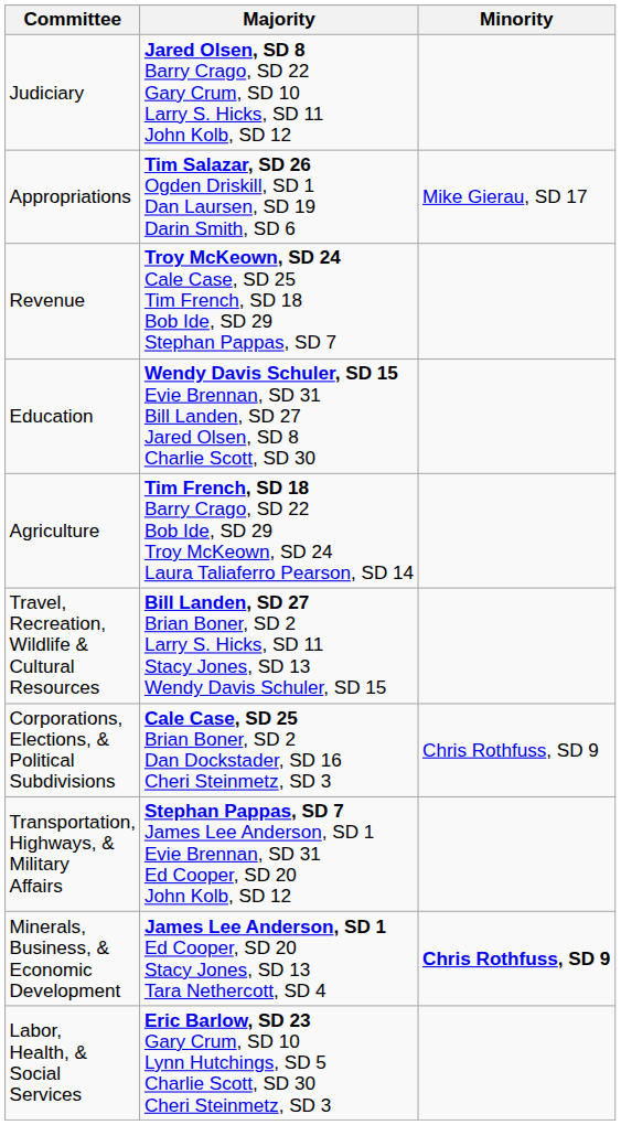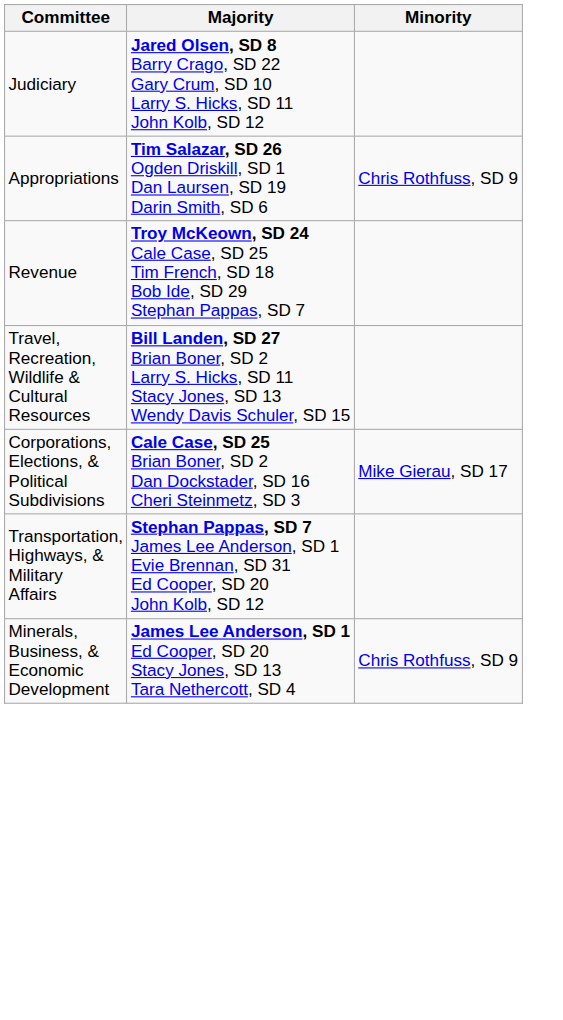Appropriations | Minority: Mike Gierau, SD 17 -> Chris Rothfuss, SD 9
- row: Education | Wendy Davis Schuler, SD 15 Evie Brennan, SD 31 Bill Landen, SD 27 Jared Olsen, SD 8 Charlie Scott, SD 30
- row: Agriculture | Tim French, SD 18 Barry Crago, SD 22 Bob Ide, SD 29 Troy McKeown, SD 24 Laura Taliaferro Pearson, SD 14
Corporations, Elections, & Political Subdivisions | Minority: Chris Rothfuss, SD 9 -> Mike Gierau, SD 17
Minerals, Business, & Economic Development | Minority: bold -> normal
- row: Labor, Health, & Social Services | Eric Barlow, SD 23 Gary Crum, SD 10 Lynn Hutchings, SD 5 Charlie Scott, SD 30 Cheri Steinmetz, SD 3
